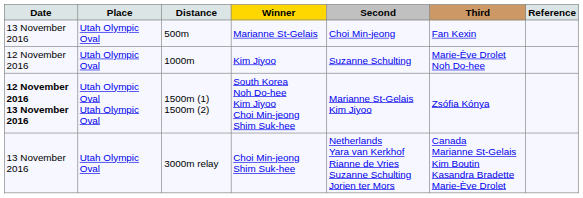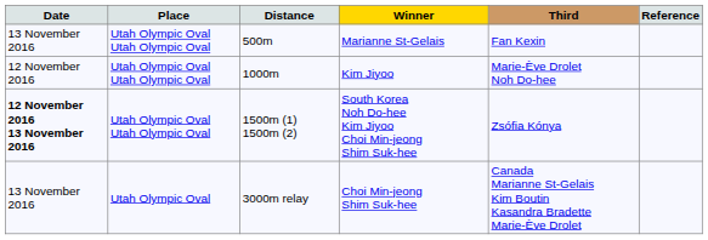- column: Second | Choi Min-jeong | Suzanne Schulting | Marianne St-Gelais Kim Jiyoo | Netherlands Yara van Kerkhof Rianne de Vries Suzanne Schulting Jorien ter Mors
500m | Place: Utah Olympic Oval -> Utah Olympic Oval Utah Olympic Oval
1000m | Place: Utah Olympic Oval -> Utah Olympic Oval Utah Olympic Oval
